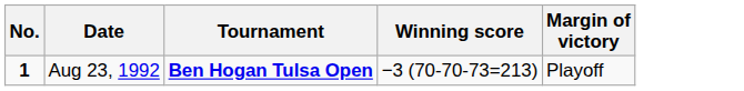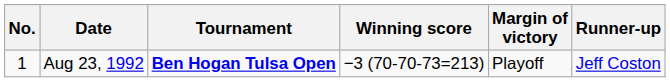+ column: Runner-up | Jeff Coston
Aug 23, 1992 | No.: bold -> normal
